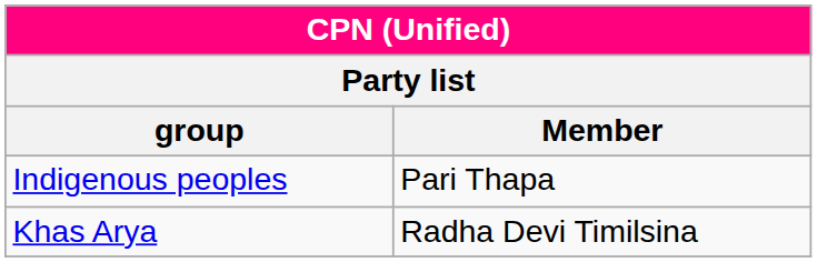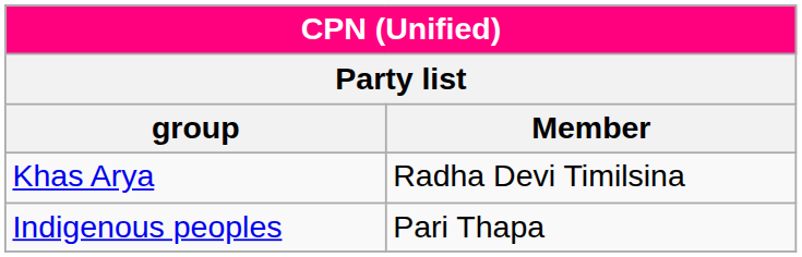rows swapped: Indigenous peoples <-> Khas Arya
